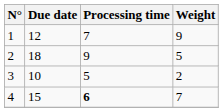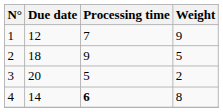3 | Due date: 10 -> 20
4 | Due date: 15 -> 14
4 | Weight: 7 -> 8
